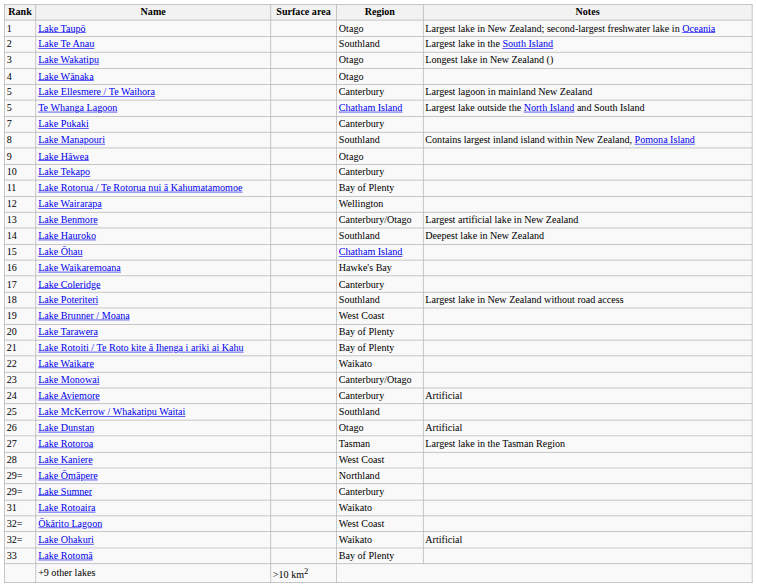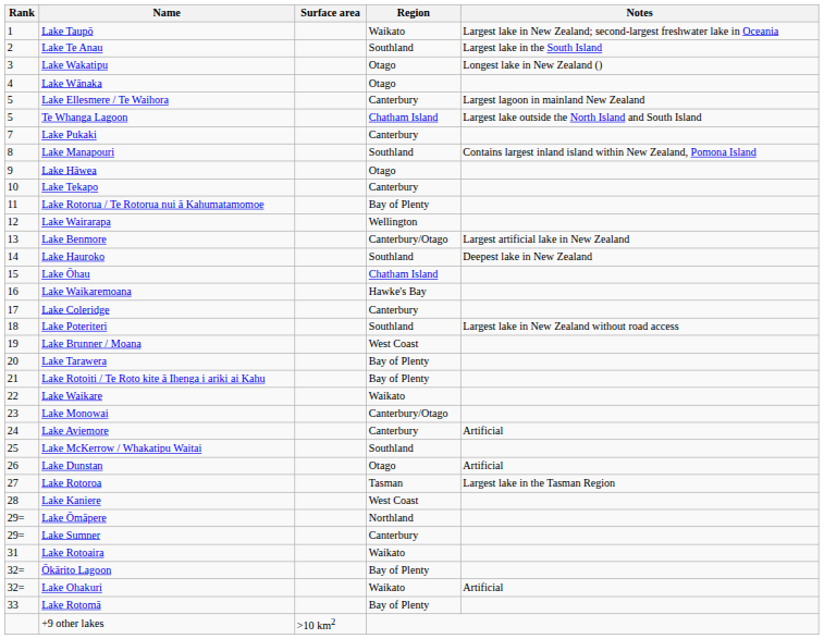Lake Taupō | Region: Otago -> Waikato
Ōkārito Lagoon | Region: West Coast -> Bay of Plenty
